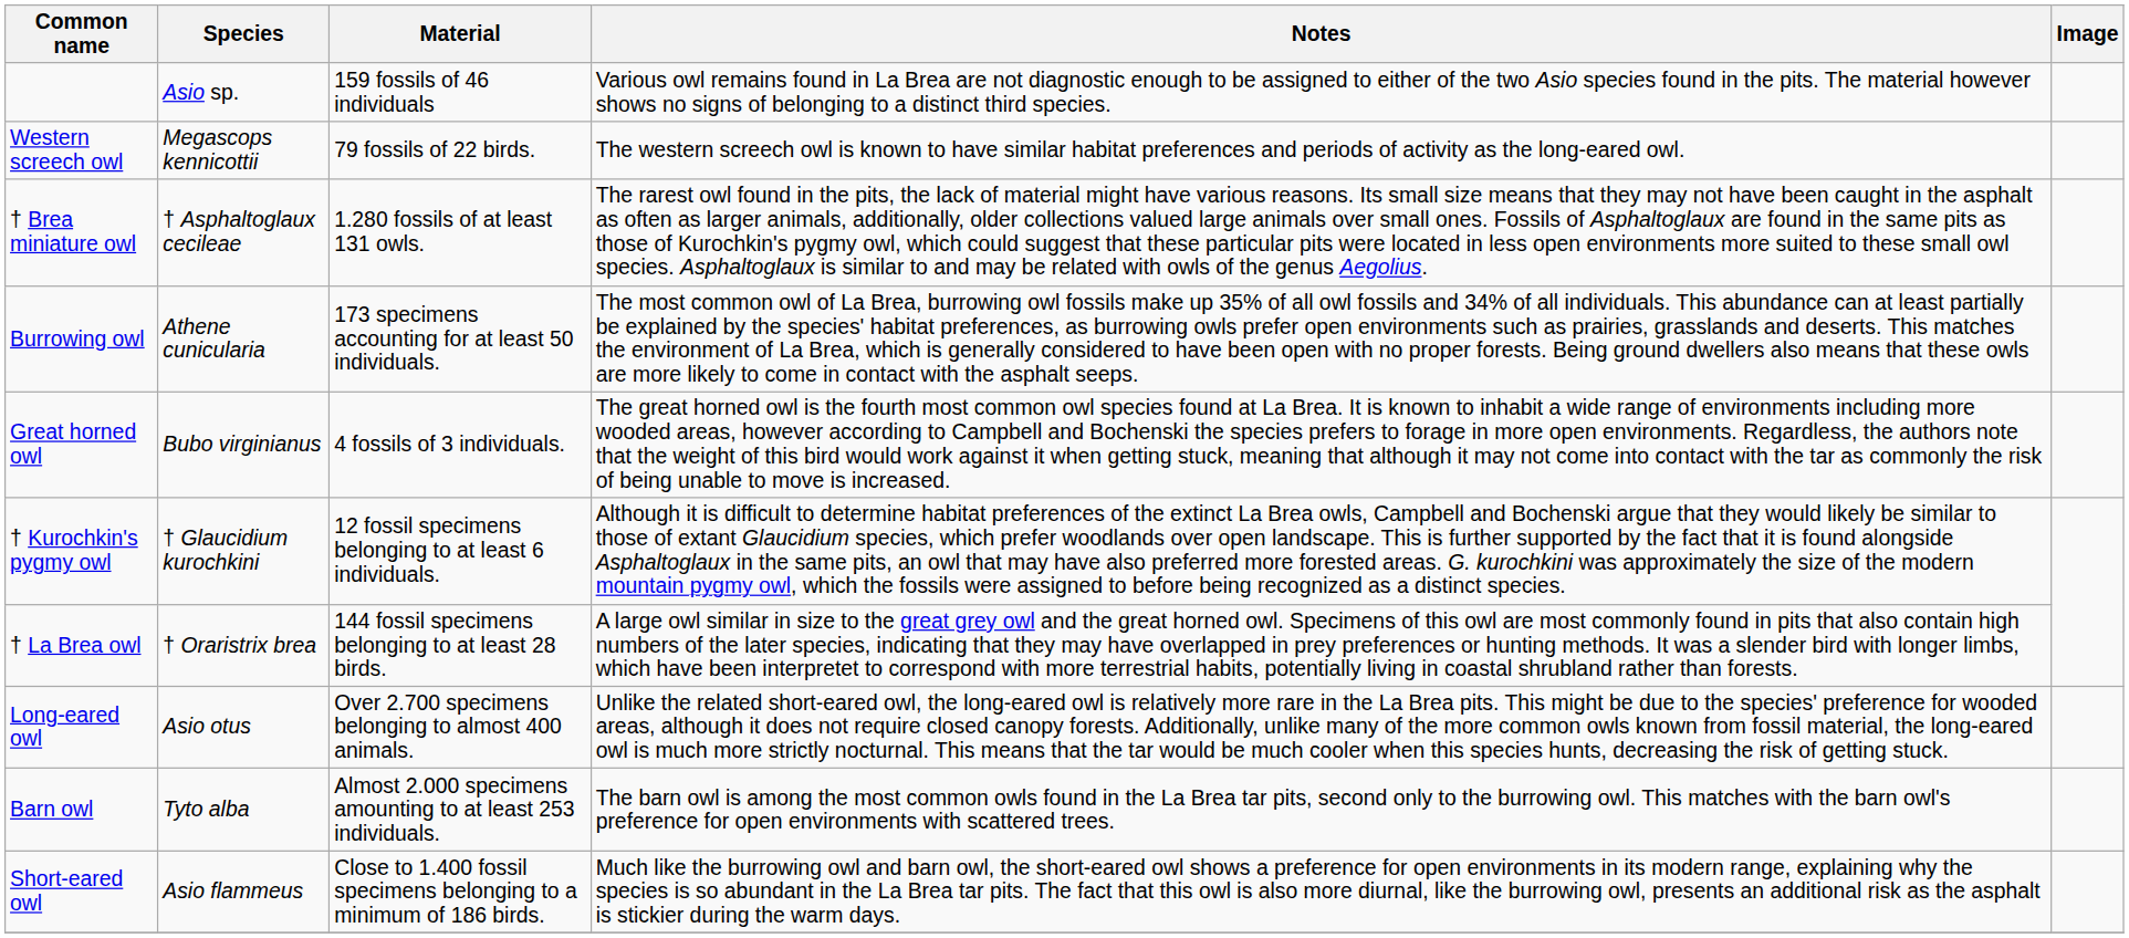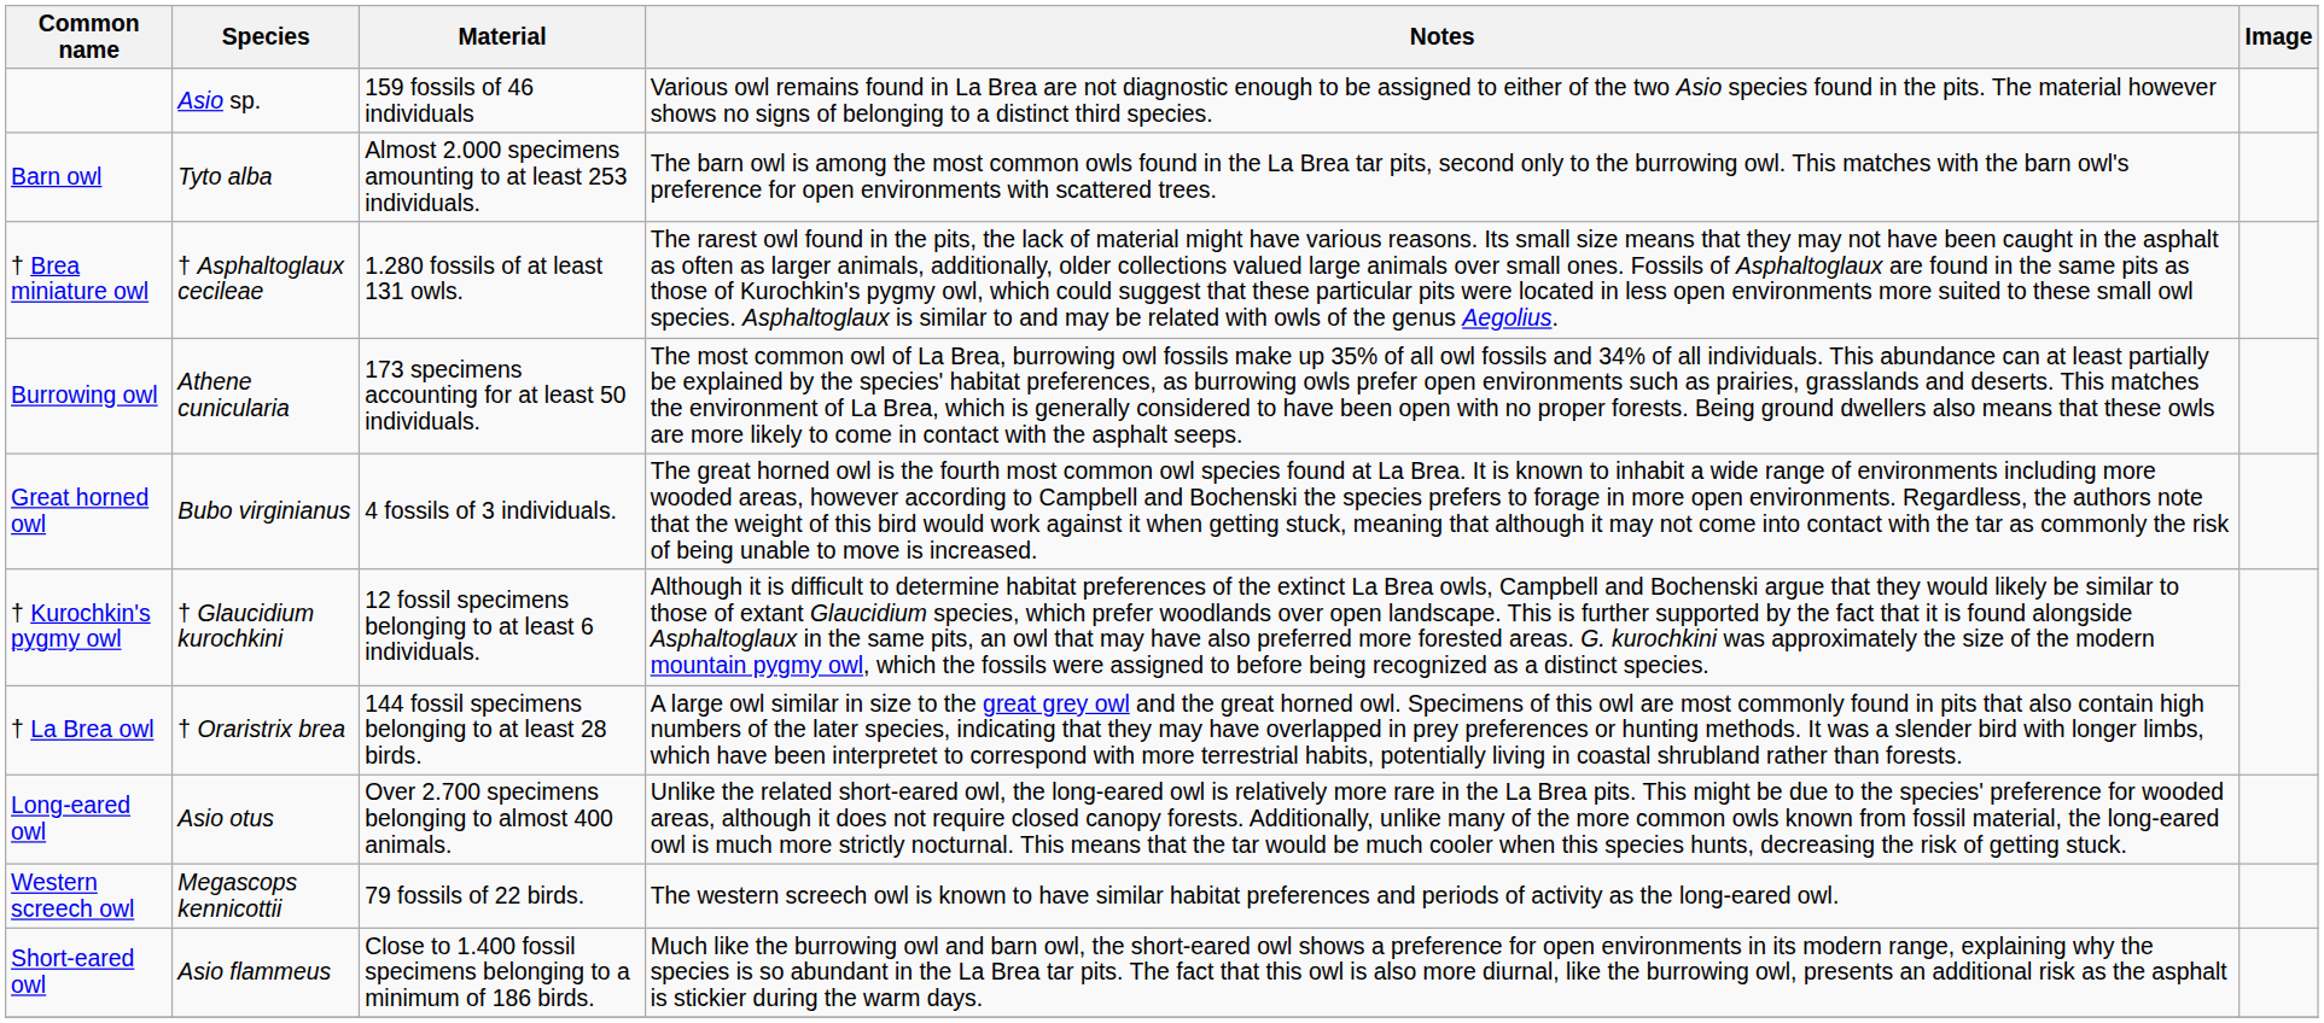rows swapped: Barn owl <-> Western screech owl
